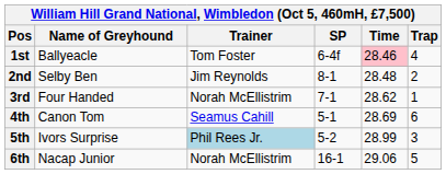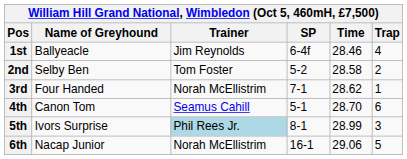1st | Trainer: Tom Foster -> Jim Reynolds
1st | Time: pink background -> no background
2nd | Trainer: Jim Reynolds -> Tom Foster
2nd | SP: 8-1 -> 5-2
2nd | Time: 28.48 -> 28.58
4th | Time: 28.69 -> 28.70
5th | SP: 5-2 -> 8-1
